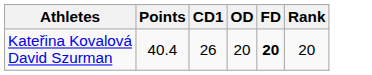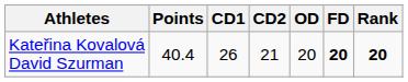+ column: CD2 | 21
Kateřina Kovalová David Szurman | Rank: normal -> bold
